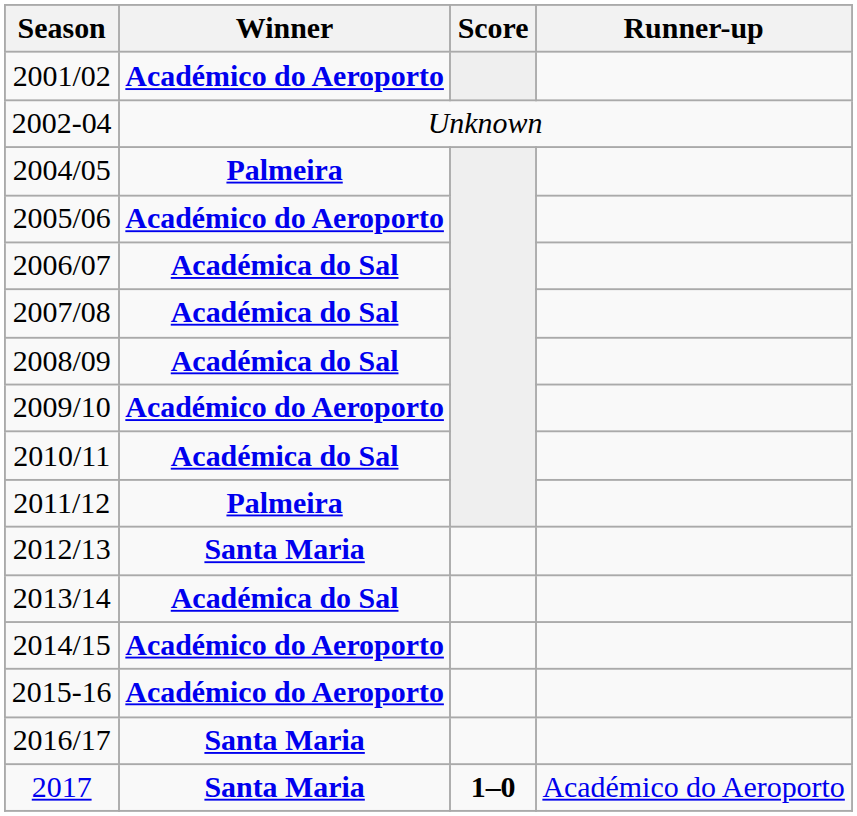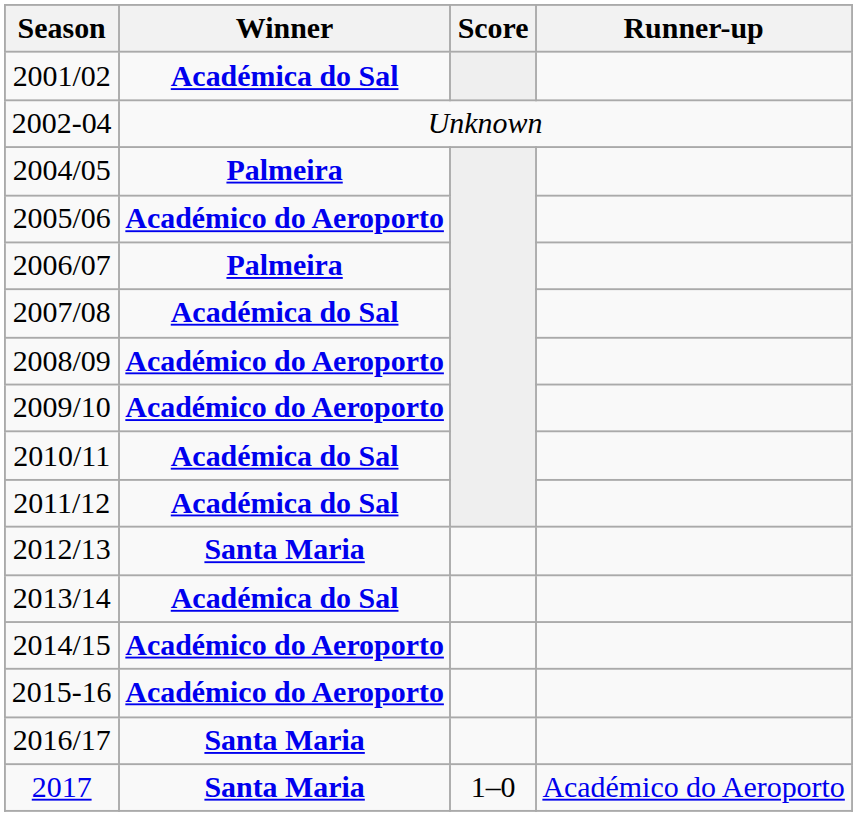2001/02 | Winner: Académico do Aeroporto -> Académica do Sal
2006/07 | Winner: Académica do Sal -> Palmeira
2008/09 | Winner: Académica do Sal -> Académico do Aeroporto
2011/12 | Winner: Palmeira -> Académica do Sal
2017 | Score: bold -> normal
